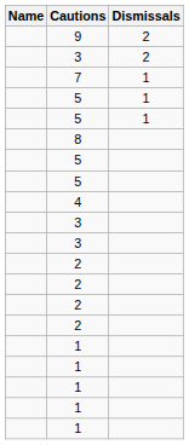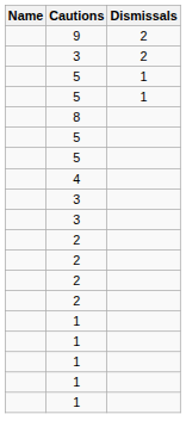- row: 7 | 1
